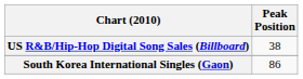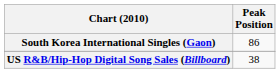rows swapped: South Korea International Singles (Gaon) <-> US R&B/Hip-Hop Digital Song Sales (Billboard)
